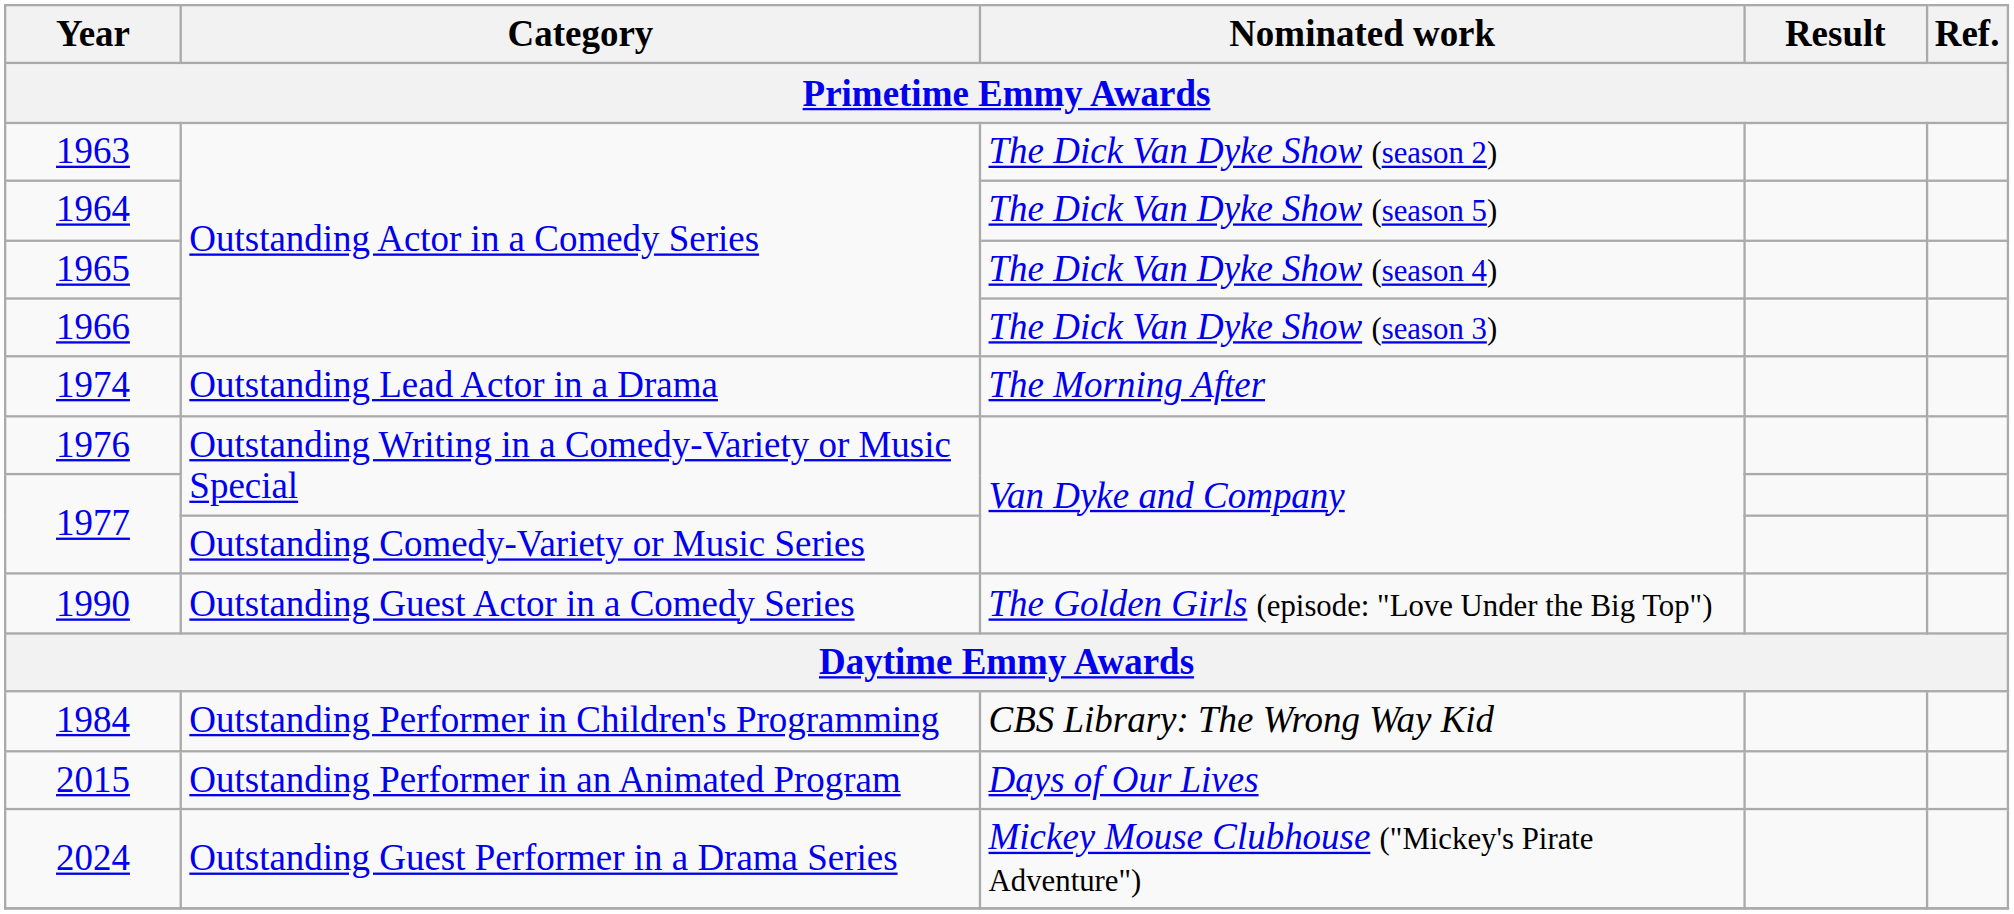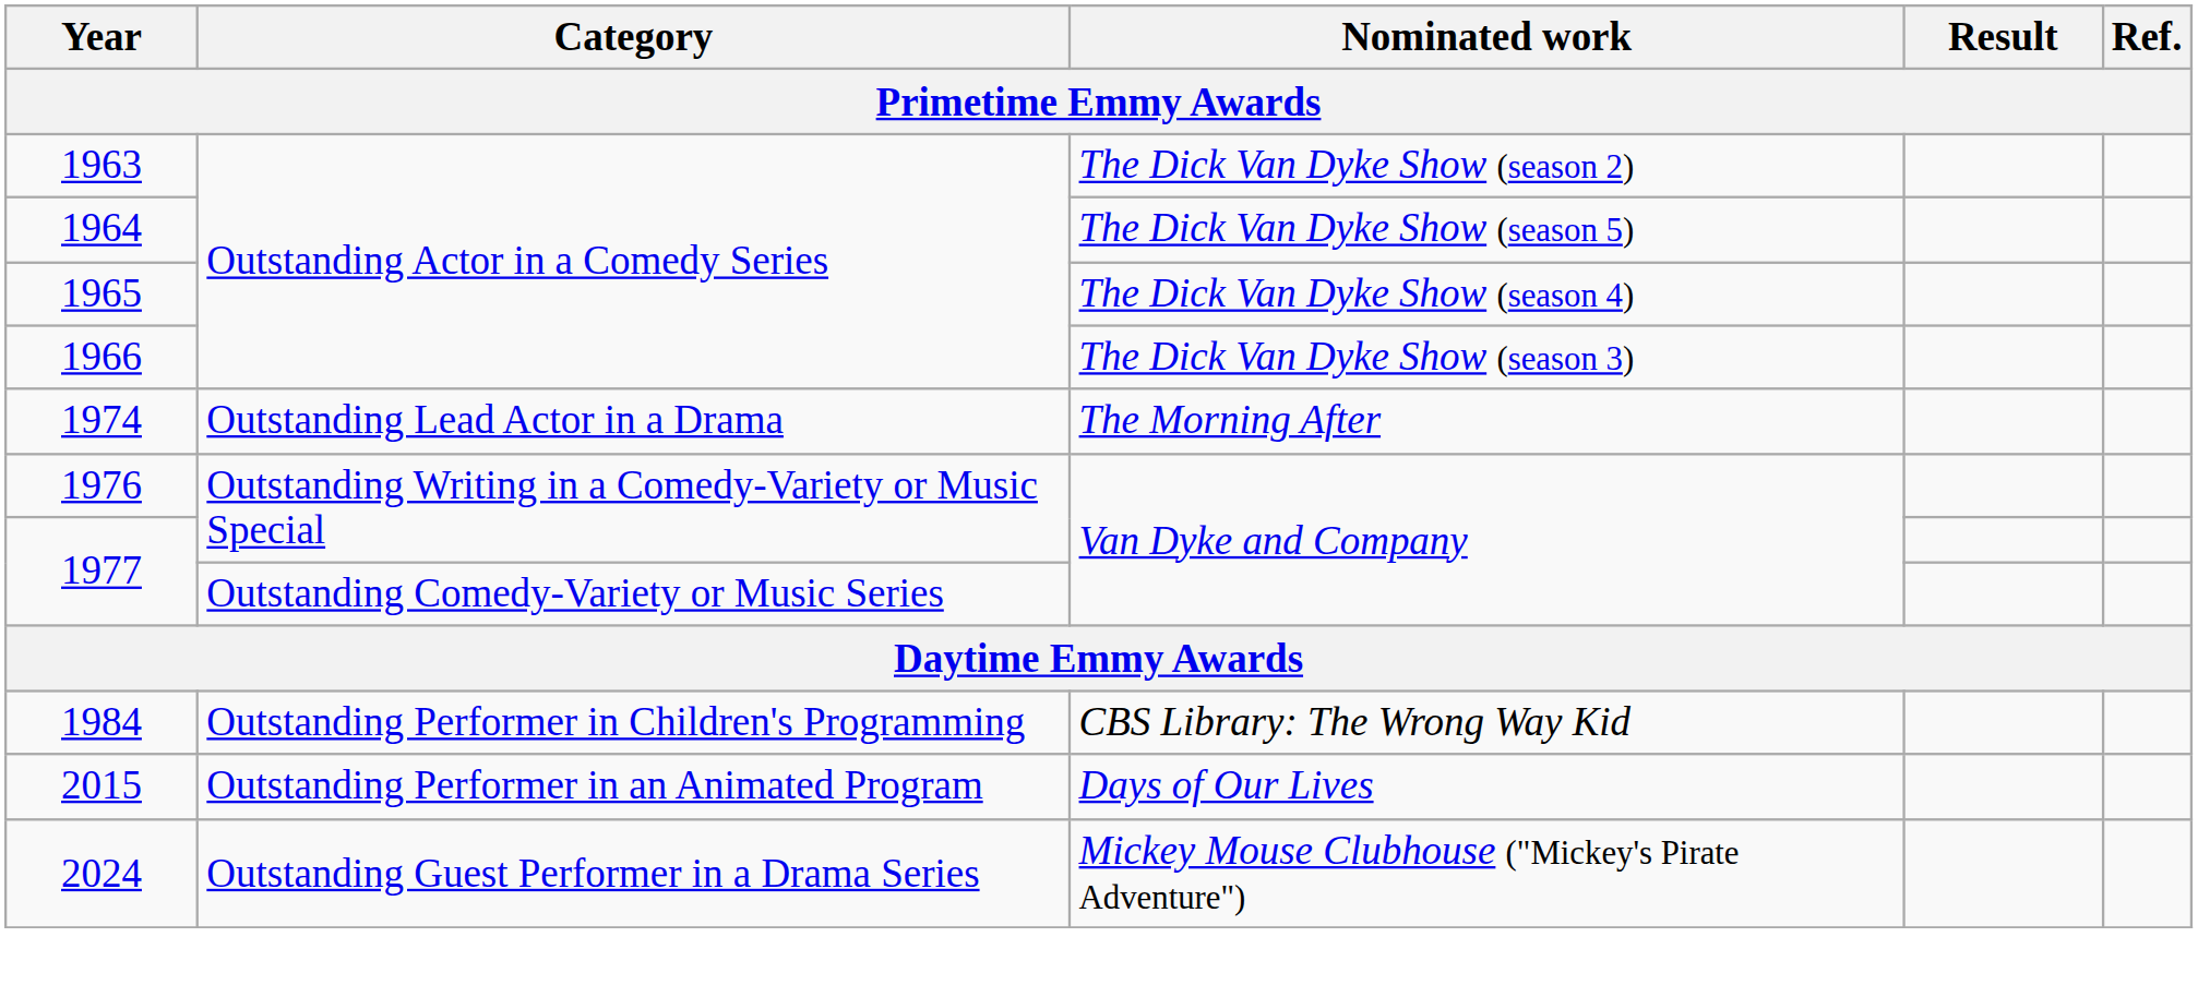- row: 1990 | Outstanding Guest Actor in a Comedy Series | The Golden Girls (episode: "Love Under the Big Top")
